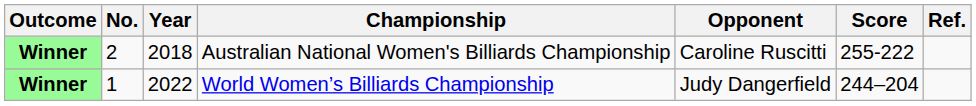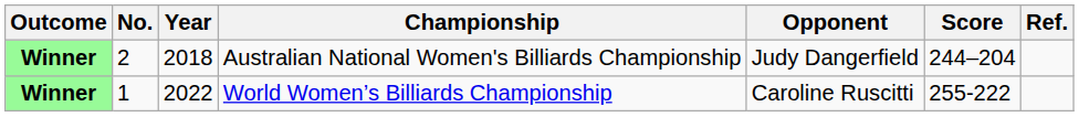Australian National Women's Billiards Championship | Opponent: Caroline Ruscitti -> Judy Dangerfield
Australian National Women's Billiards Championship | Score: 255-222 -> 244–204
World Women’s Billiards Championship | Opponent: Judy Dangerfield -> Caroline Ruscitti
World Women’s Billiards Championship | Score: 244–204 -> 255-222
